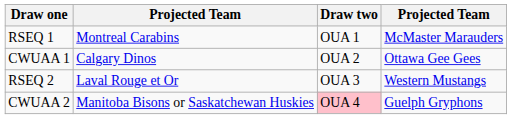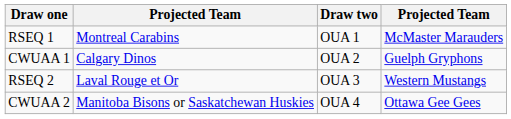CWUAA 1 | column 4: Ottawa Gee Gees -> Guelph Gryphons
CWUAA 2 | Draw two: pink background -> no background
CWUAA 2 | column 4: Guelph Gryphons -> Ottawa Gee Gees
